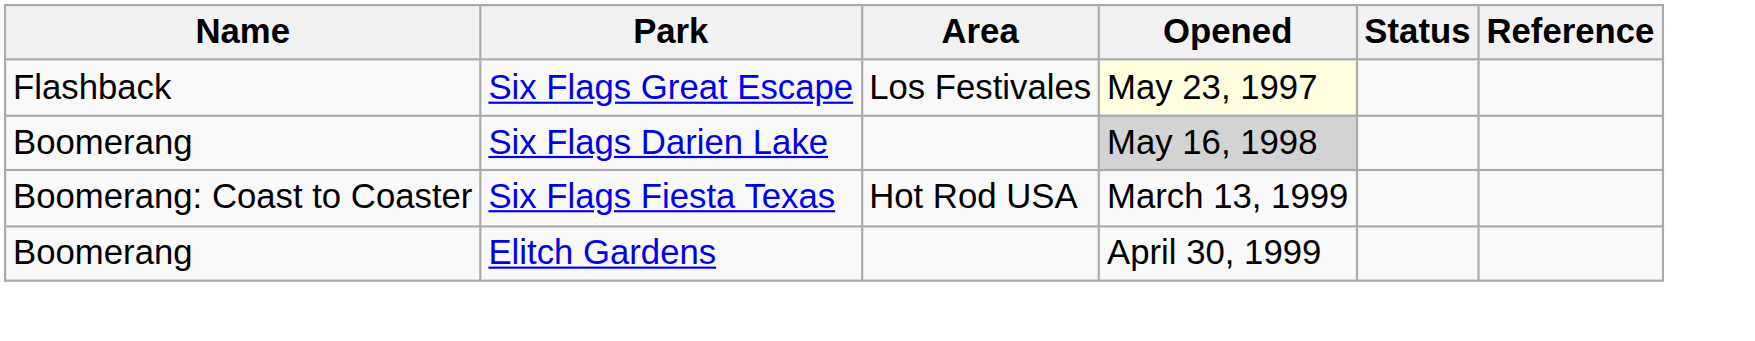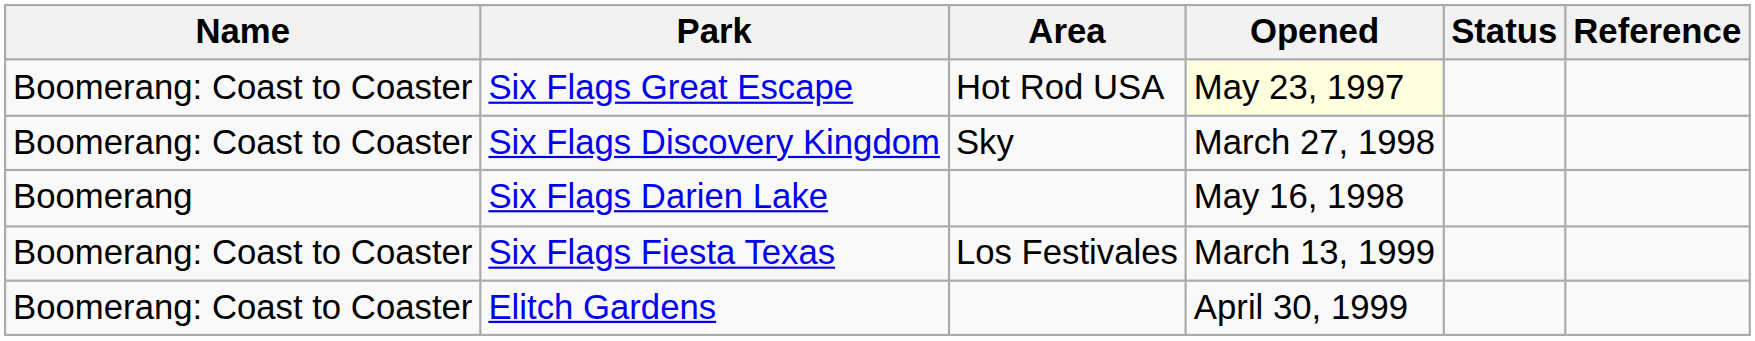Six Flags Great Escape | Name: Flashback -> Boomerang: Coast to Coaster
Six Flags Great Escape | Area: Los Festivales -> Hot Rod USA
+ row: Boomerang: Coast to Coaster | Six Flags Discovery Kingdom | Sky | March 27, 1998
Six Flags Darien Lake | Opened: lightgrey background -> no background
Six Flags Fiesta Texas | Area: Hot Rod USA -> Los Festivales
Elitch Gardens | Name: Boomerang -> Boomerang: Coast to Coaster
